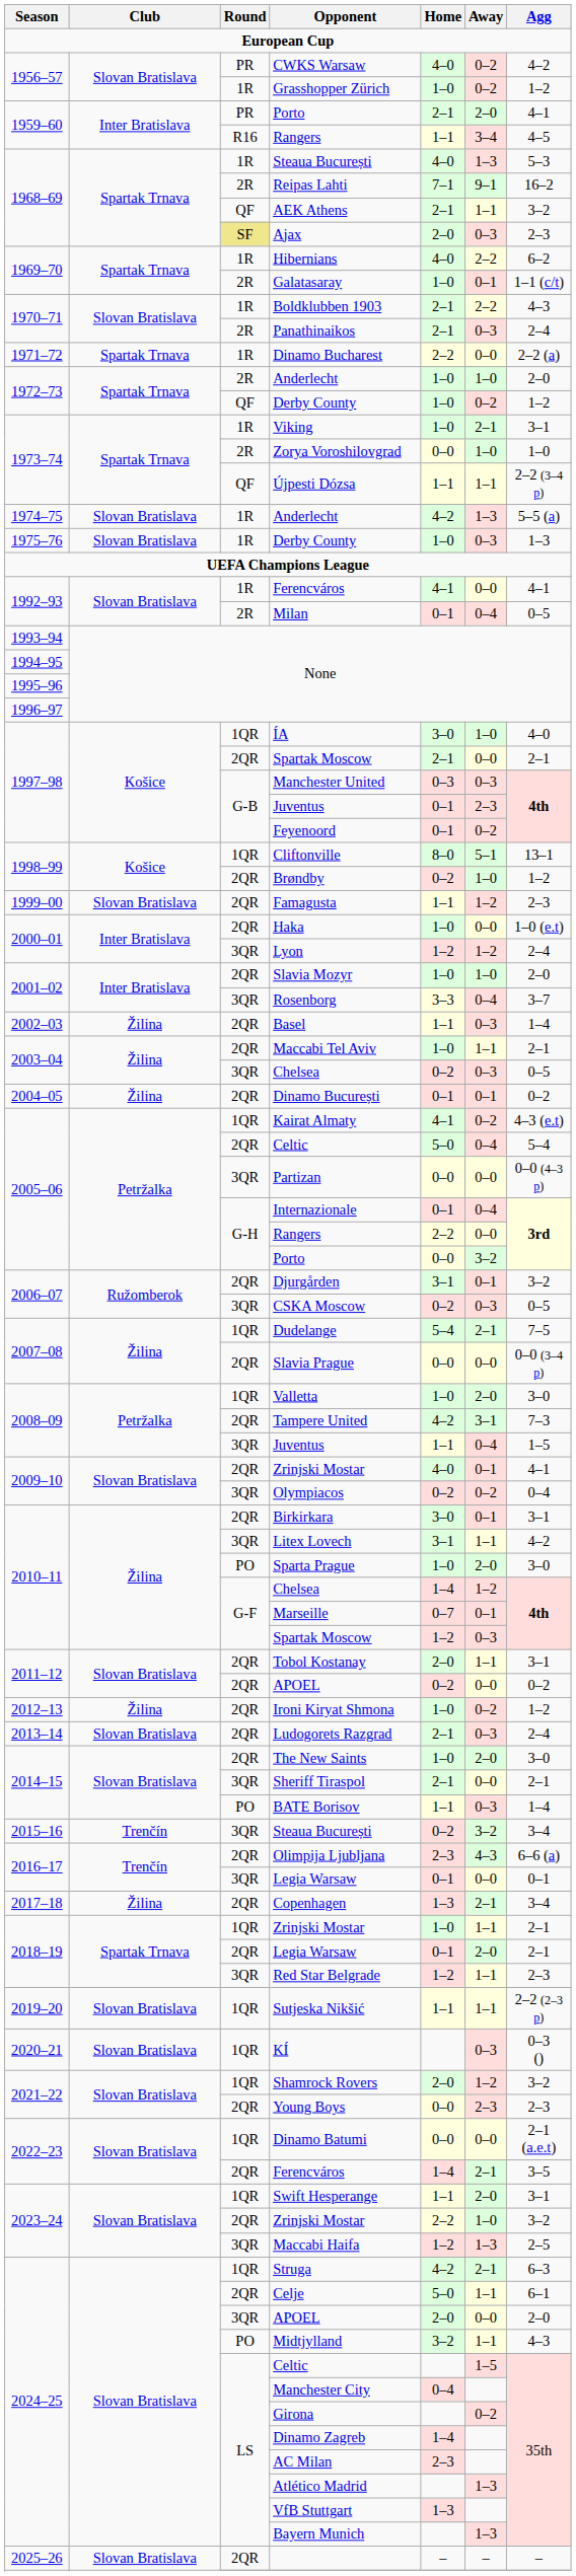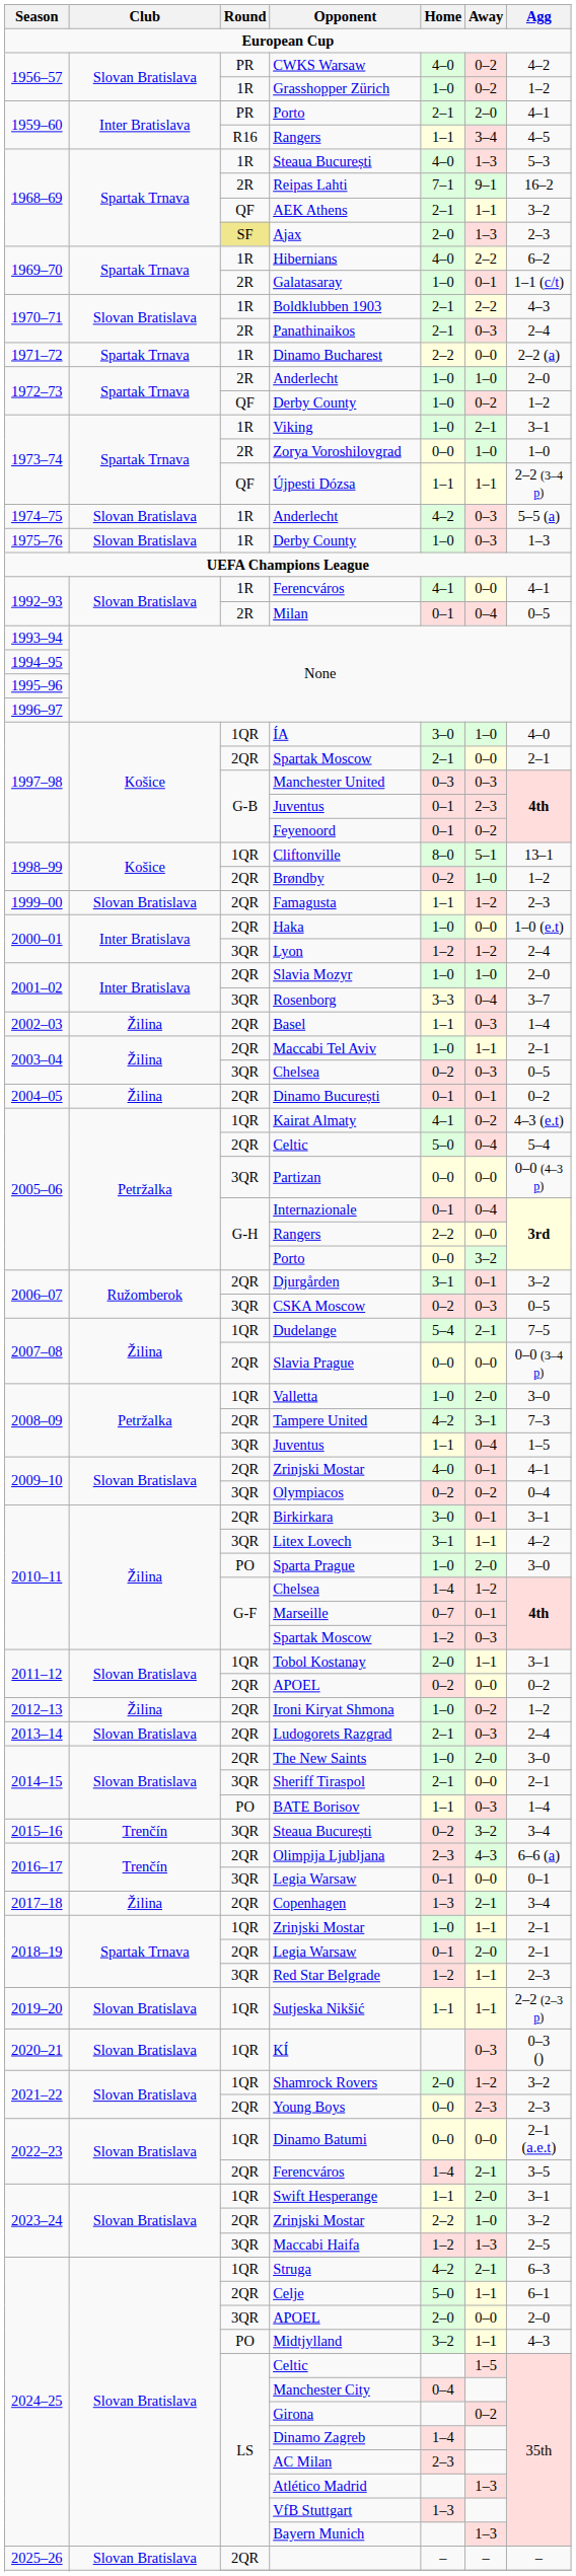Ajax | Away: 0–3 -> 1–3
1974–75 / Anderlecht | Away: 1–3 -> 0–3
Tobol Kostanay | Round: 2QR -> 1QR
